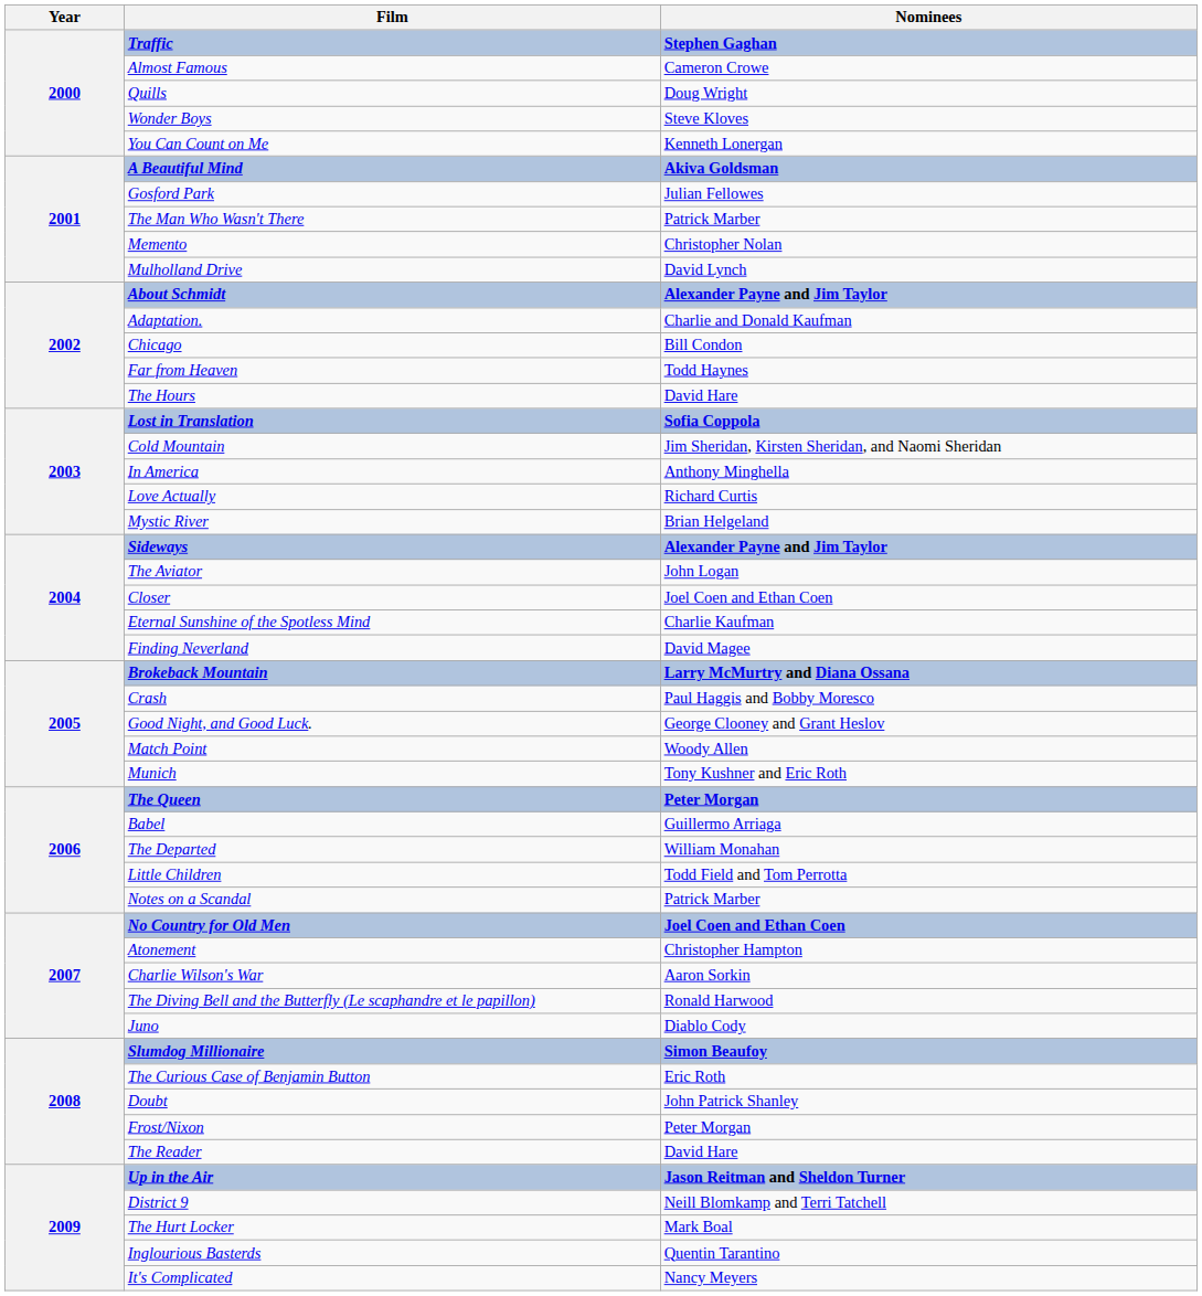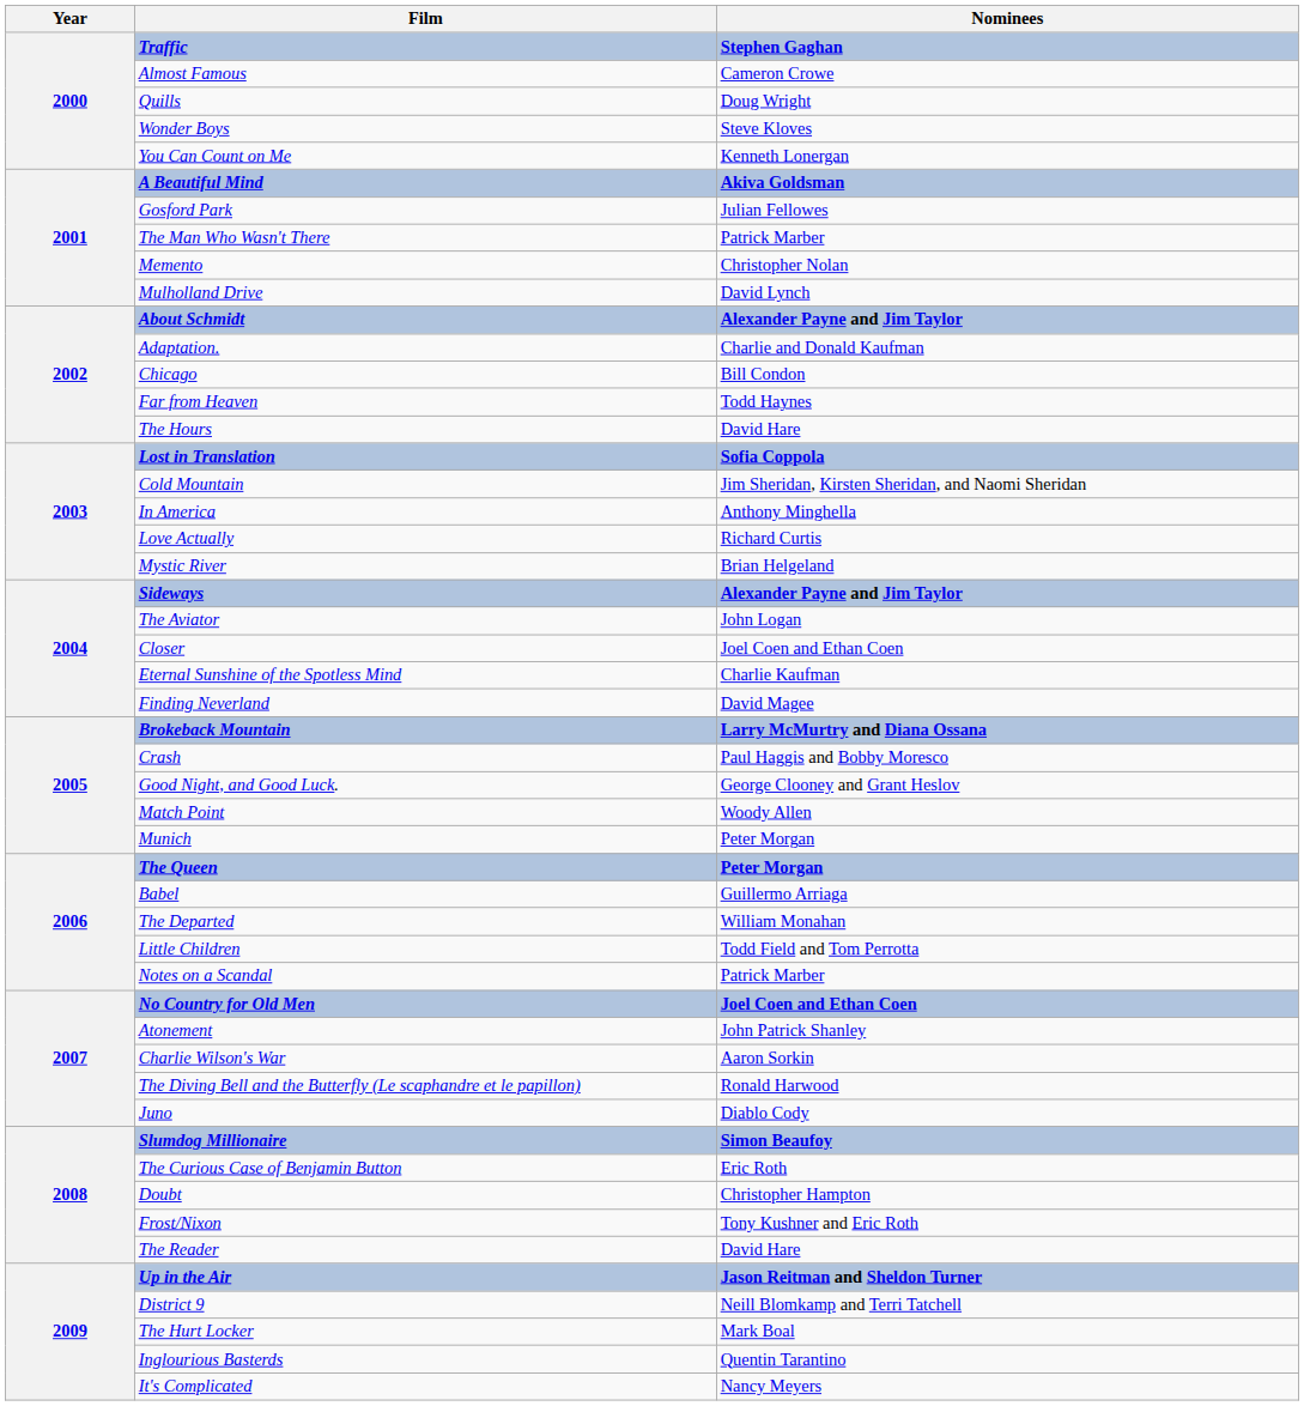Munich | Nominees: Tony Kushner and Eric Roth -> Peter Morgan
Atonement | Nominees: Christopher Hampton -> John Patrick Shanley
Doubt | Nominees: John Patrick Shanley -> Christopher Hampton
Frost/Nixon | Nominees: Peter Morgan -> Tony Kushner and Eric Roth
